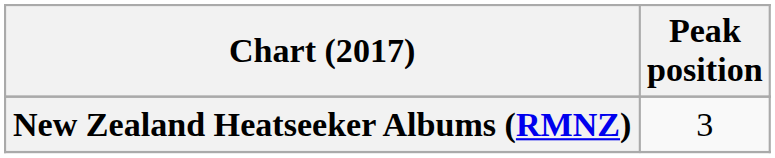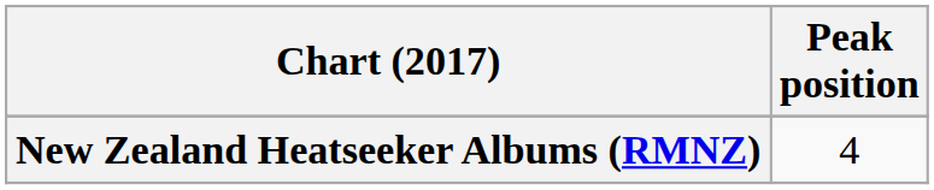New Zealand Heatseeker Albums (RMNZ) | Peak position: 3 -> 4
